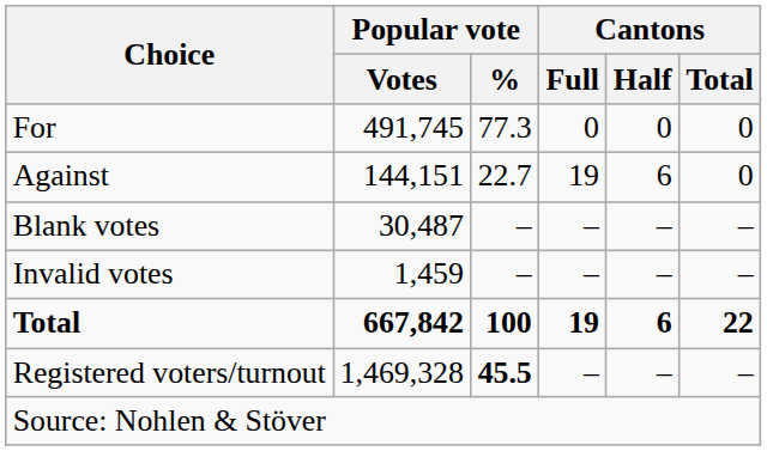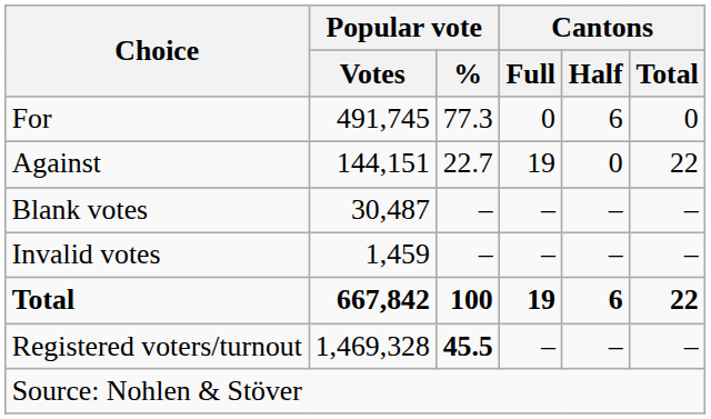For | Cantons / Half: 0 -> 6
Against | Cantons / Half: 6 -> 0
Against | Cantons / Total: 0 -> 22
